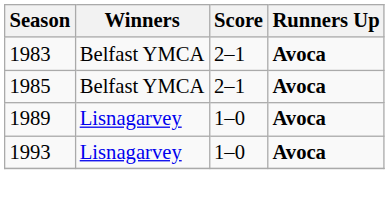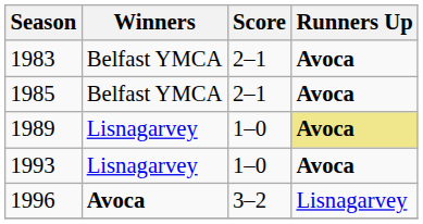1989 | Runners Up: no background -> khaki background
+ row: 1996 | Avoca | 3–2 | Lisnagarvey
